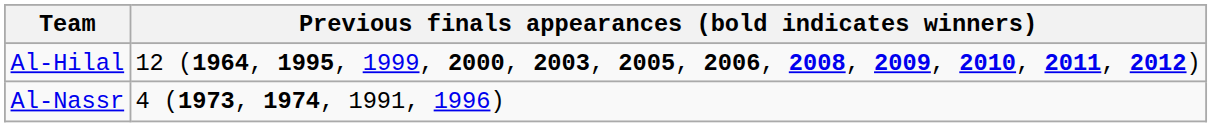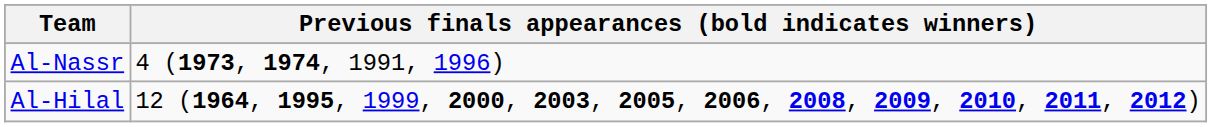rows swapped: Al-Hilal <-> Al-Nassr
